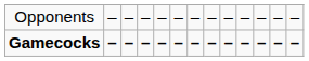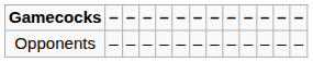rows swapped: Gamecocks <-> Opponents
